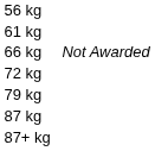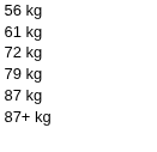- row: 66 kg | Not Awarded
